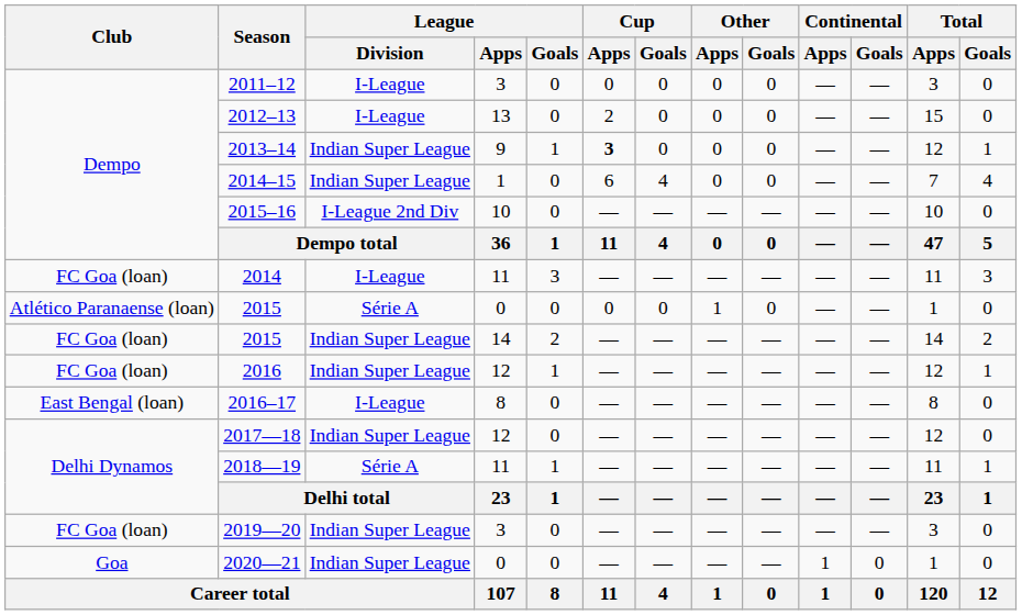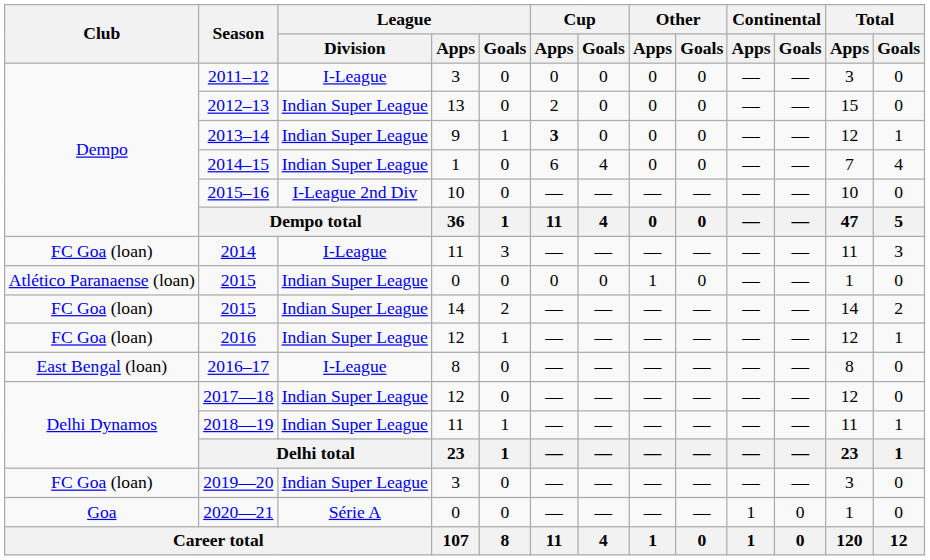2012–13 | League / Division: I-League -> Indian Super League
2015 / 0 | League / Division: Série A -> Indian Super League
2018—19 | League / Division: Série A -> Indian Super League
2020—21 | League / Division: Indian Super League -> Série A
